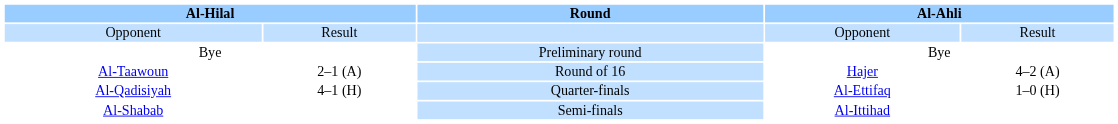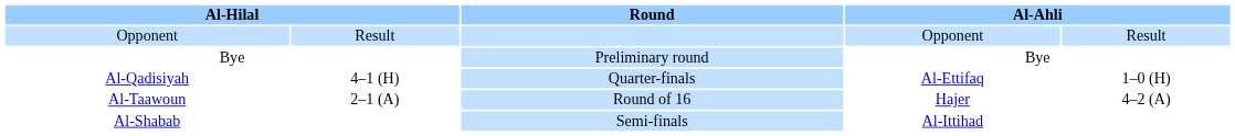rows swapped: Al-Taawoun <-> Al-Qadisiyah
